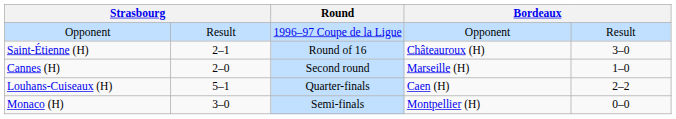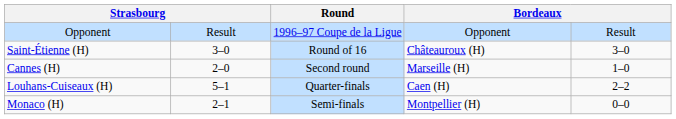Saint-Étienne (H) | column 2: 2–1 -> 3–0
Monaco (H) | column 2: 3–0 -> 2–1
